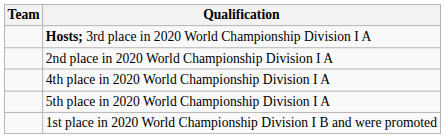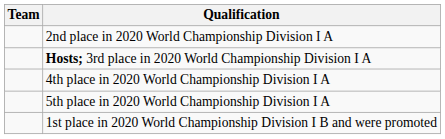rows swapped: 2nd place in 2020 World Championship Division I A <-> Hosts; 3rd place in 2020 World Championship Division I A
